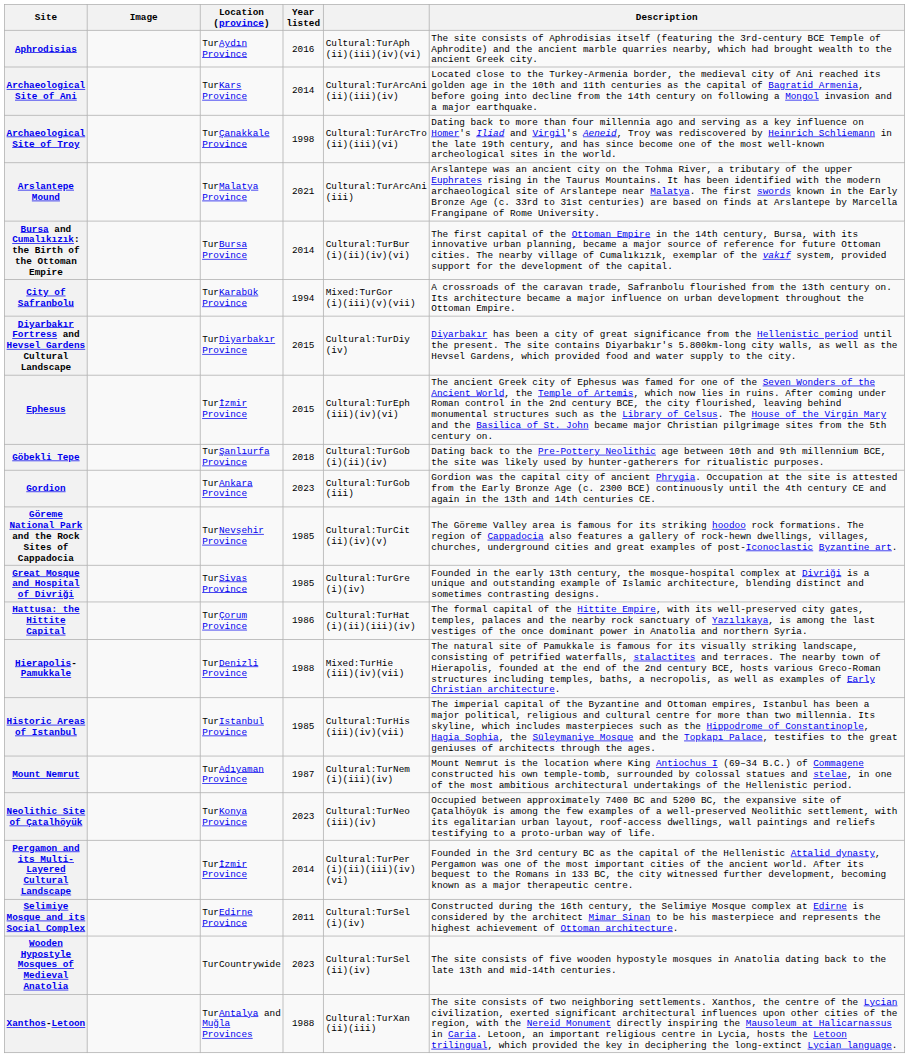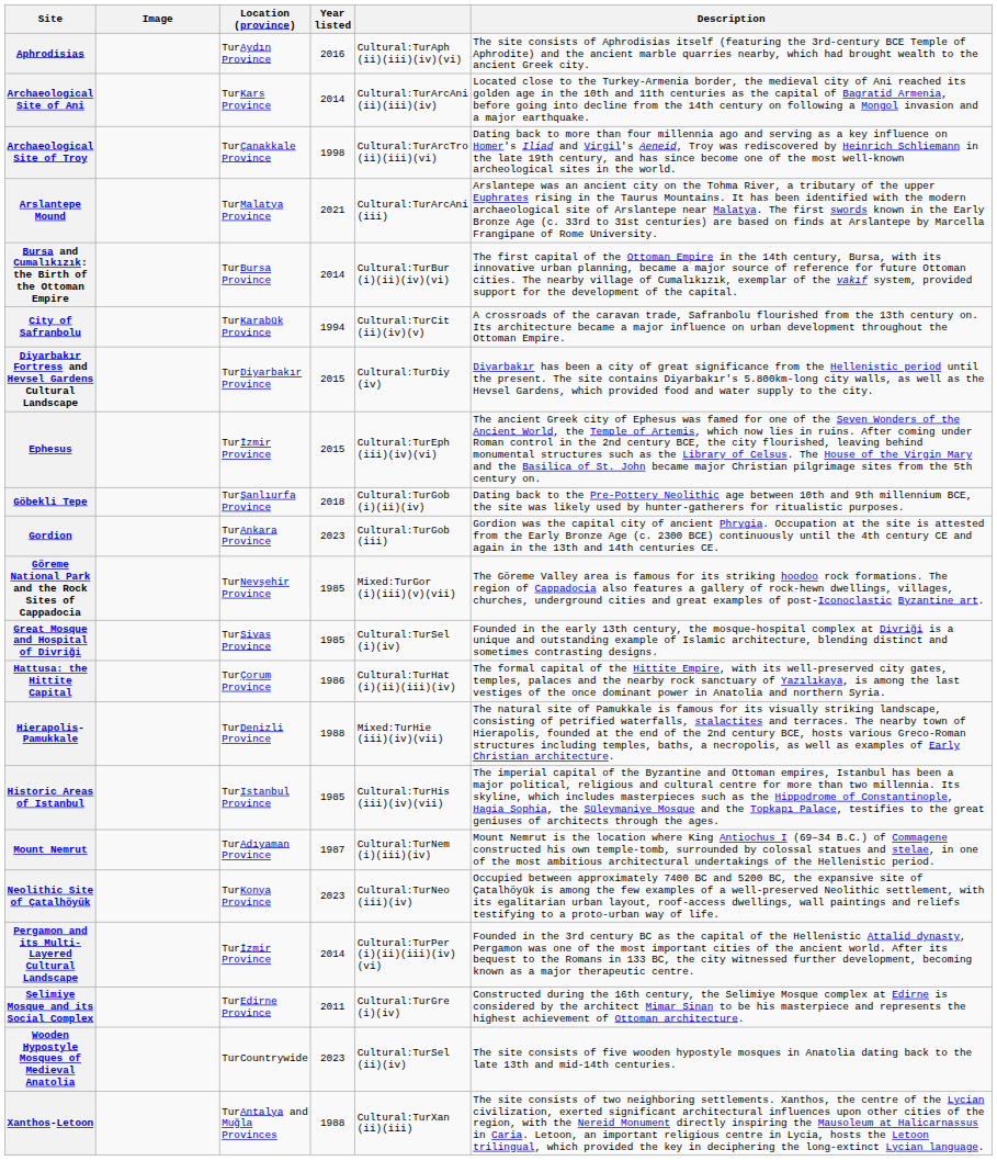City of Safranbolu | column 5: Mixed:TurGor (i)(iii)(v)(vii) -> Cultural:TurCit (ii)(iv)(v)
Göreme National Park and the Rock Sites of Cappadocia | column 5: Cultural:TurCit (ii)(iv)(v) -> Mixed:TurGor (i)(iii)(v)(vii)
Great Mosque and Hospital of Divriği | column 5: Cultural:TurGre (i)(iv) -> Cultural:TurSel (i)(iv)
Selimiye Mosque and its Social Complex | column 5: Cultural:TurSel (i)(iv) -> Cultural:TurGre (i)(iv)
